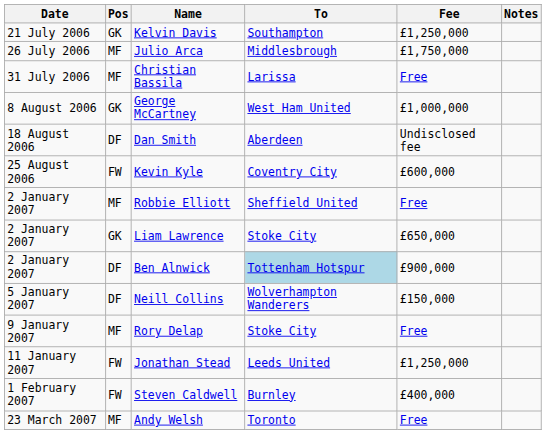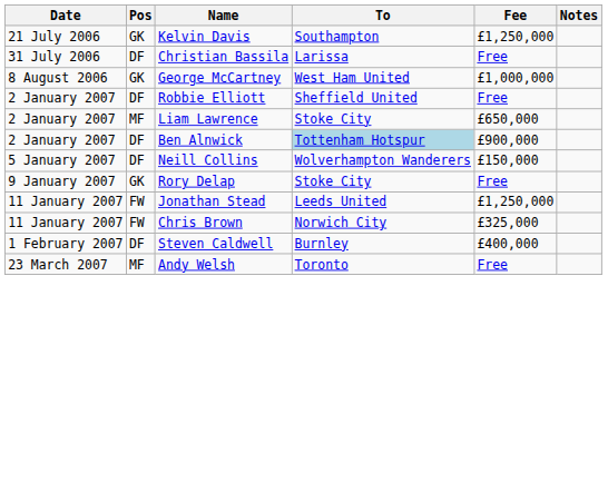- row: 26 July 2006 | MF | Julio Arca | Middlesbrough | £1,750,000
Christian Bassila | Pos: MF -> DF
- row: 18 August 2006 | DF | Dan Smith | Aberdeen | Undisclosed fee
- row: 25 August 2006 | FW | Kevin Kyle | Coventry City | £600,000
Robbie Elliott | Pos: MF -> DF
Liam Lawrence | Pos: GK -> MF
Rory Delap | Pos: MF -> GK
+ row: 11 January 2007 | FW | Chris Brown | Norwich City | £325,000
Steven Caldwell | Pos: FW -> DF
